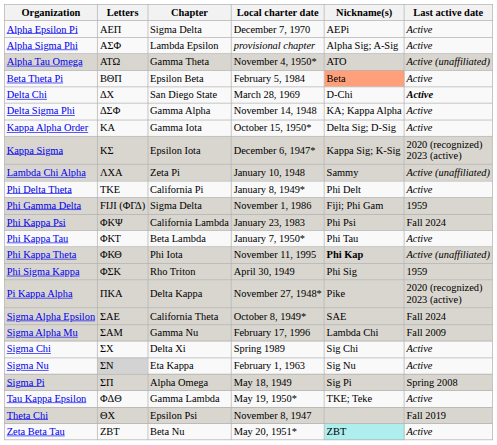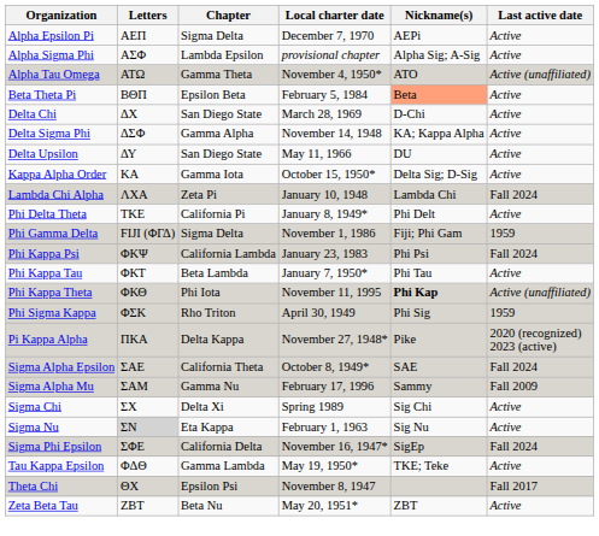Delta Chi | Last active date: bold -> normal
+ row: Delta Upsilon | ΔΥ | San Diego State | May 11, 1966 | DU | Active
- row: Kappa Sigma | ΚΣ | Epsilon Iota | December 6, 1947* | Kappa Sig; K-Sig | 2020 (recognized) 2023 (active)
Lambda Chi Alpha | Nickname(s): Sammy -> Lambda Chi
Lambda Chi Alpha | Last active date: Active (unaffiliated) -> Fall 2024
Sigma Alpha Mu | Nickname(s): Lambda Chi -> Sammy
+ row: Sigma Phi Epsilon | ΣΦΕ | California Delta | November 16, 1947* | SigEp | Fall 2024
- row: Sigma Pi | ΣΠ | Alpha Omega | May 18, 1949 | Sig Pi | Spring 2008
Theta Chi | Last active date: Fall 2019 -> Fall 2017
Zeta Beta Tau | Nickname(s): paleturquoise background -> no background
